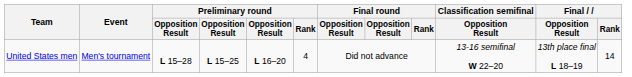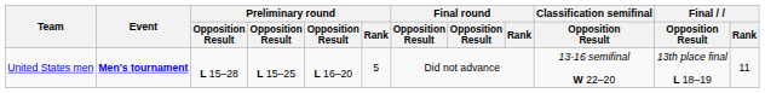United States men | Event: normal -> bold
United States men | Preliminary round / Rank: 4 -> 5
United States men | Final / Rank: 14 -> 11
